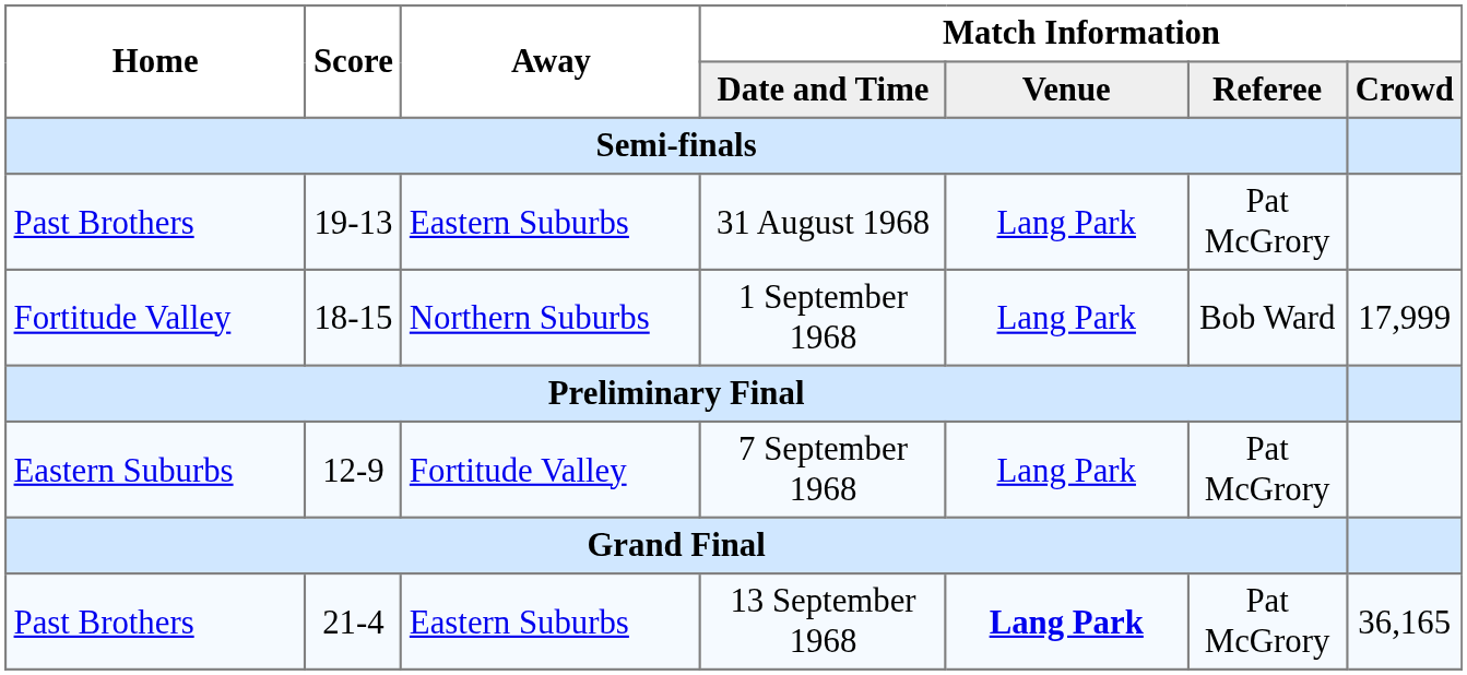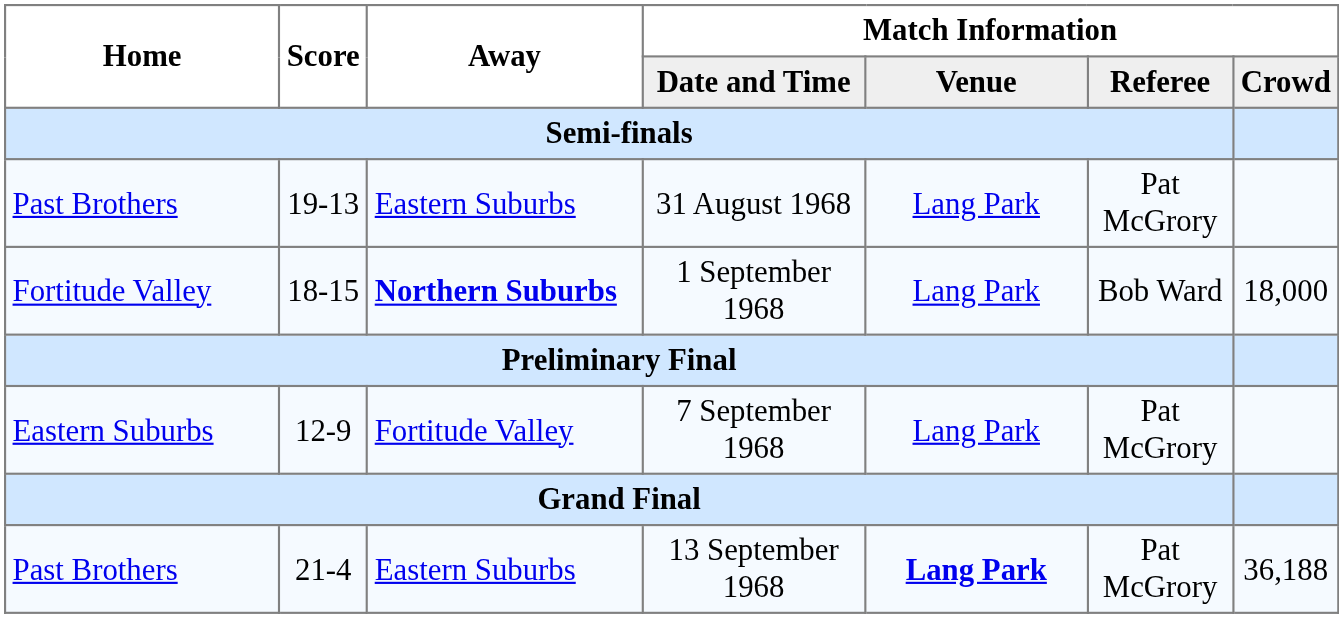1 September 1968 | Away: normal -> bold
1 September 1968 | Match Information / Crowd: 17,999 -> 18,000
13 September 1968 | Match Information / Crowd: 36,165 -> 36,188
